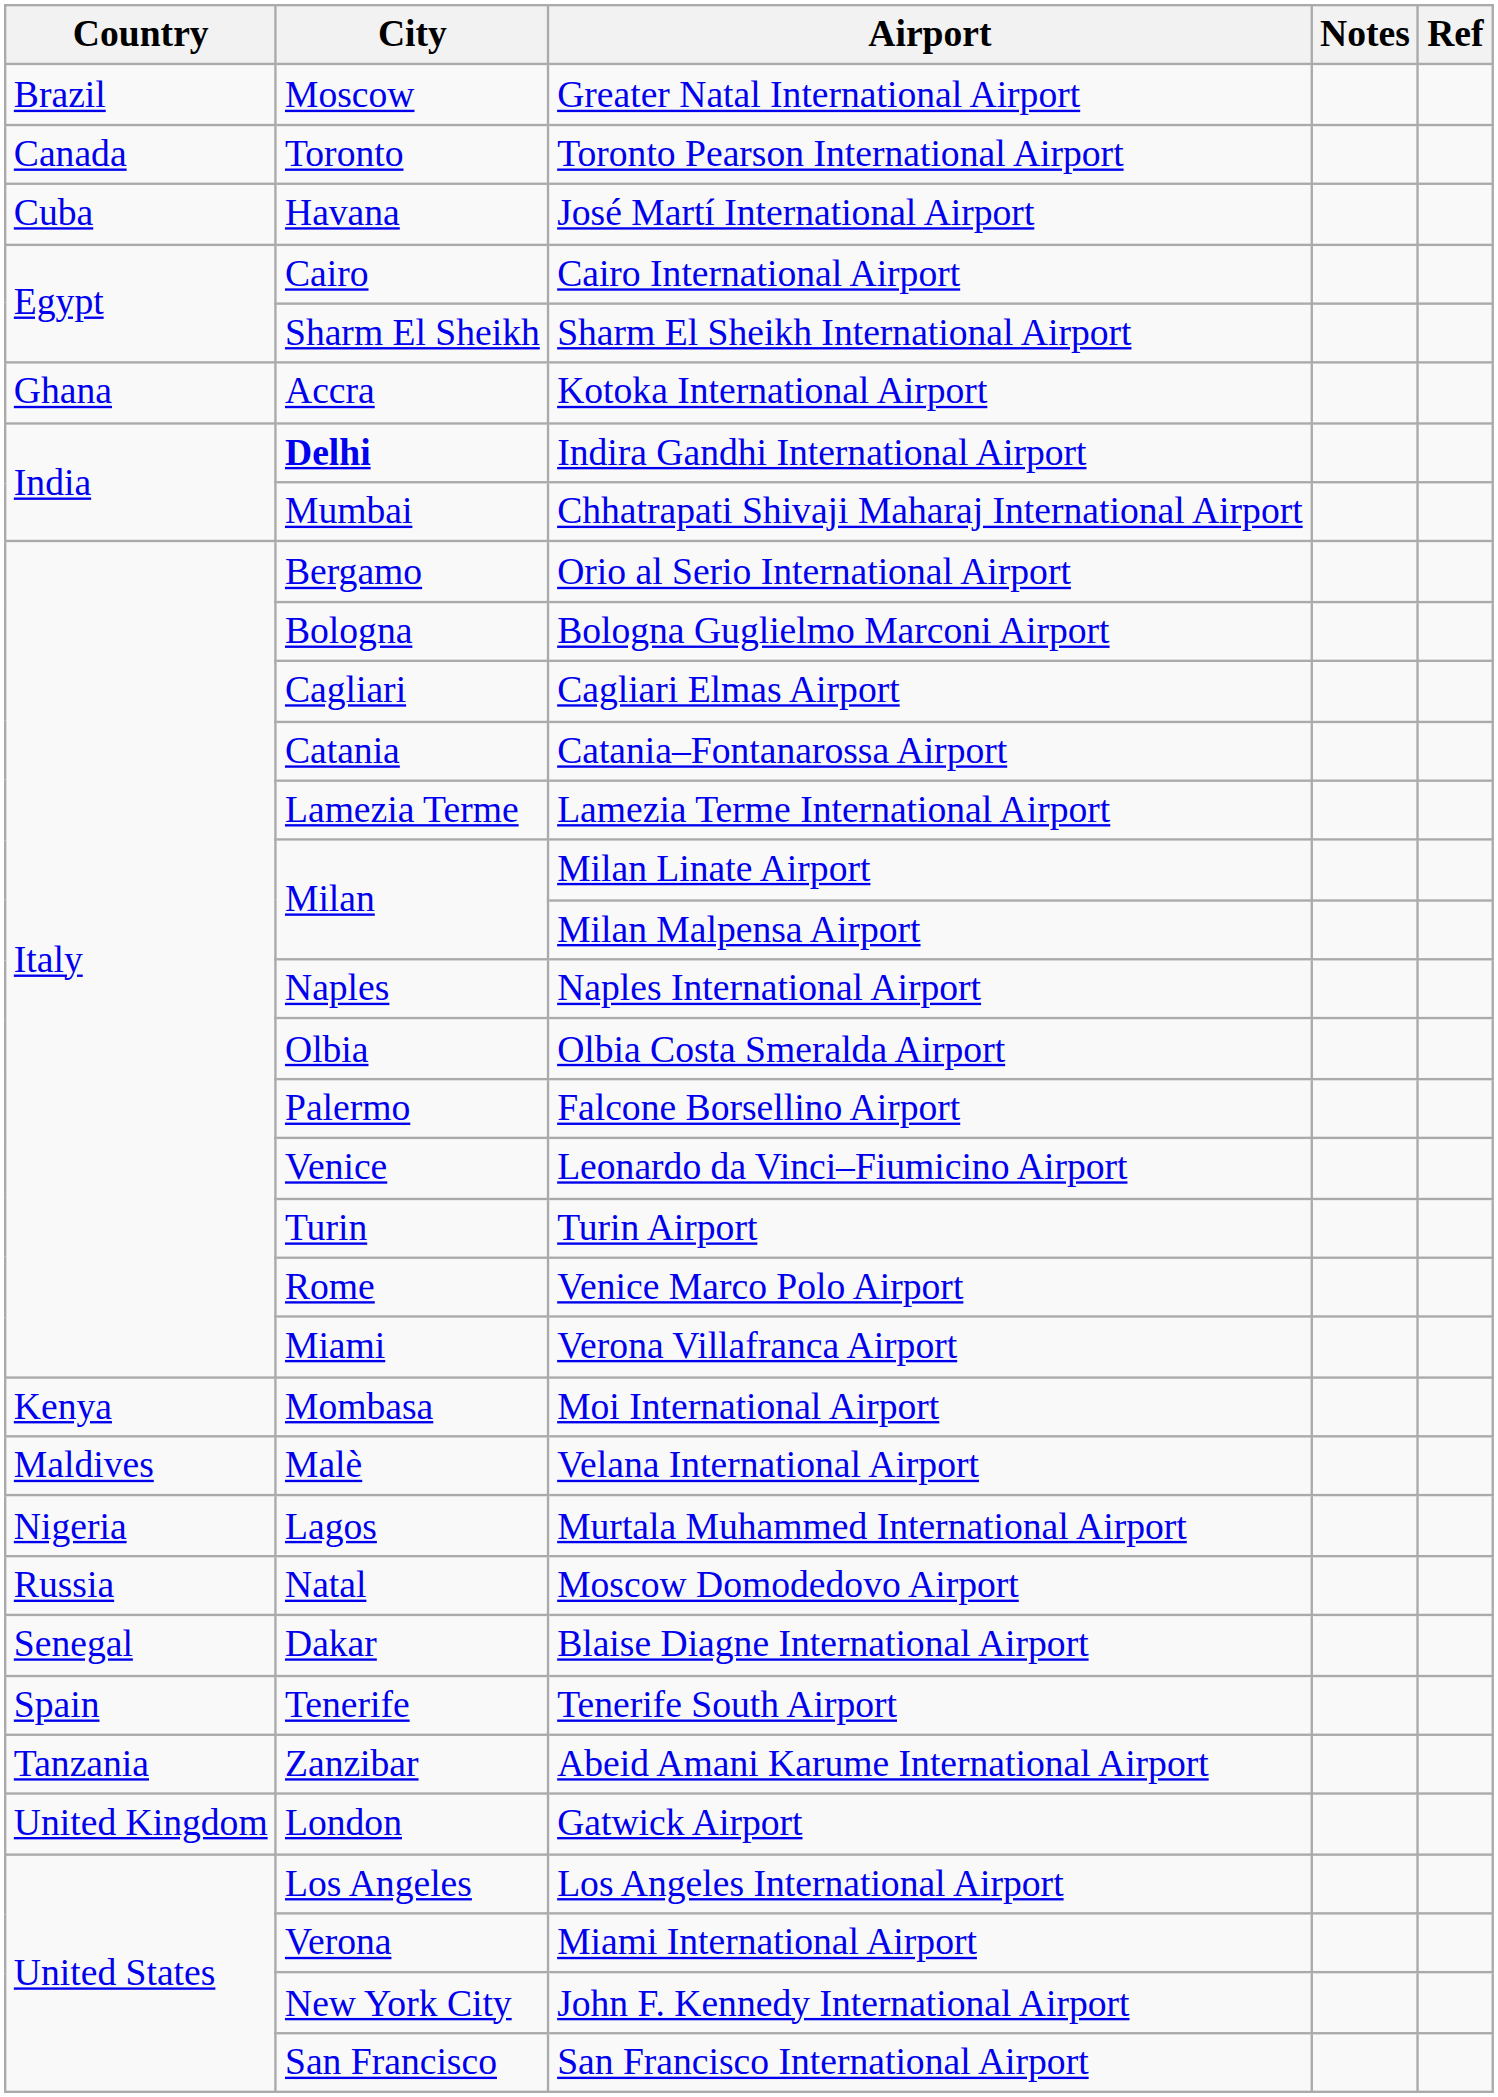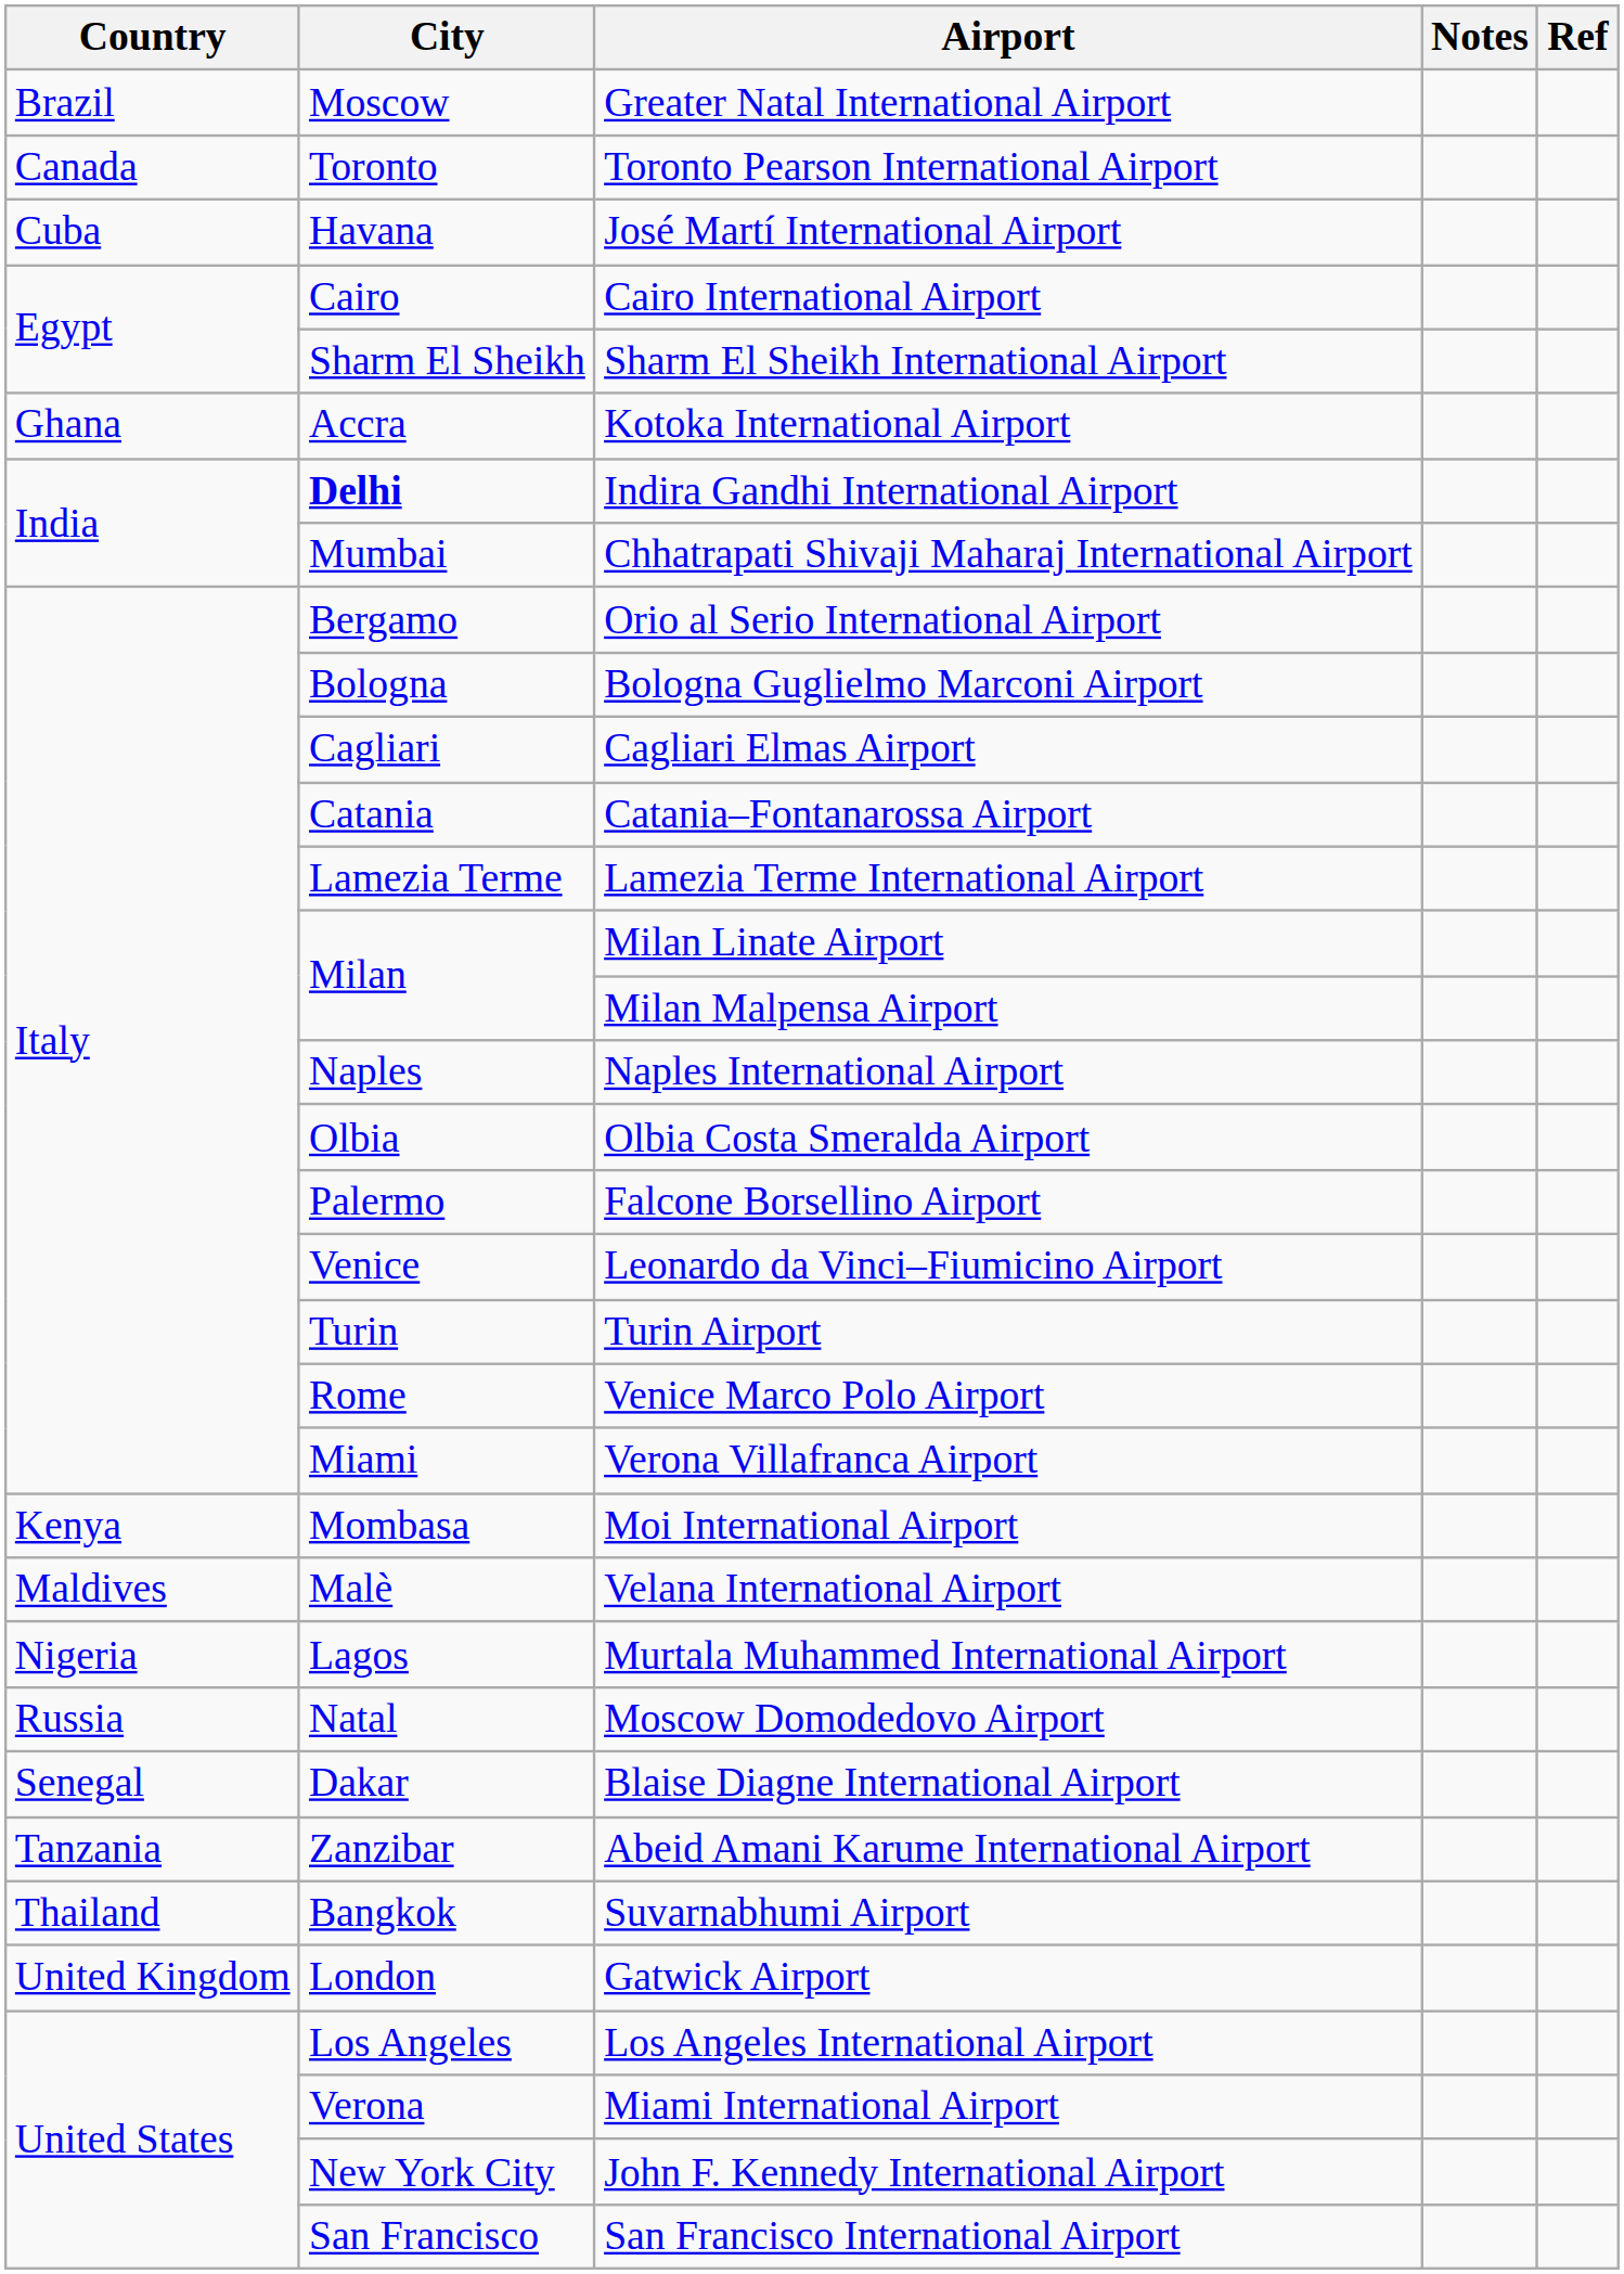- row: Spain | Tenerife | Tenerife South Airport
+ row: Thailand | Bangkok | Suvarnabhumi Airport
